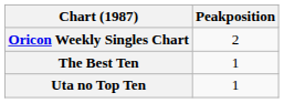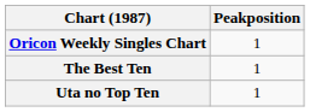Oricon Weekly Singles Chart | Peakposition: 2 -> 1
